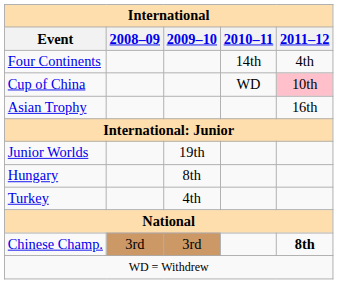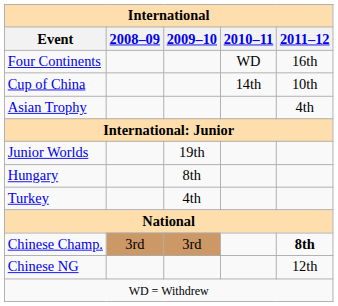Four Continents | 2010–11: 14th -> WD
Four Continents | 2011–12: 4th -> 16th
Cup of China | 2010–11: WD -> 14th
Cup of China | 2011–12: pink background -> no background
Asian Trophy | 2011–12: 16th -> 4th
+ row: Chinese NG | 12th
